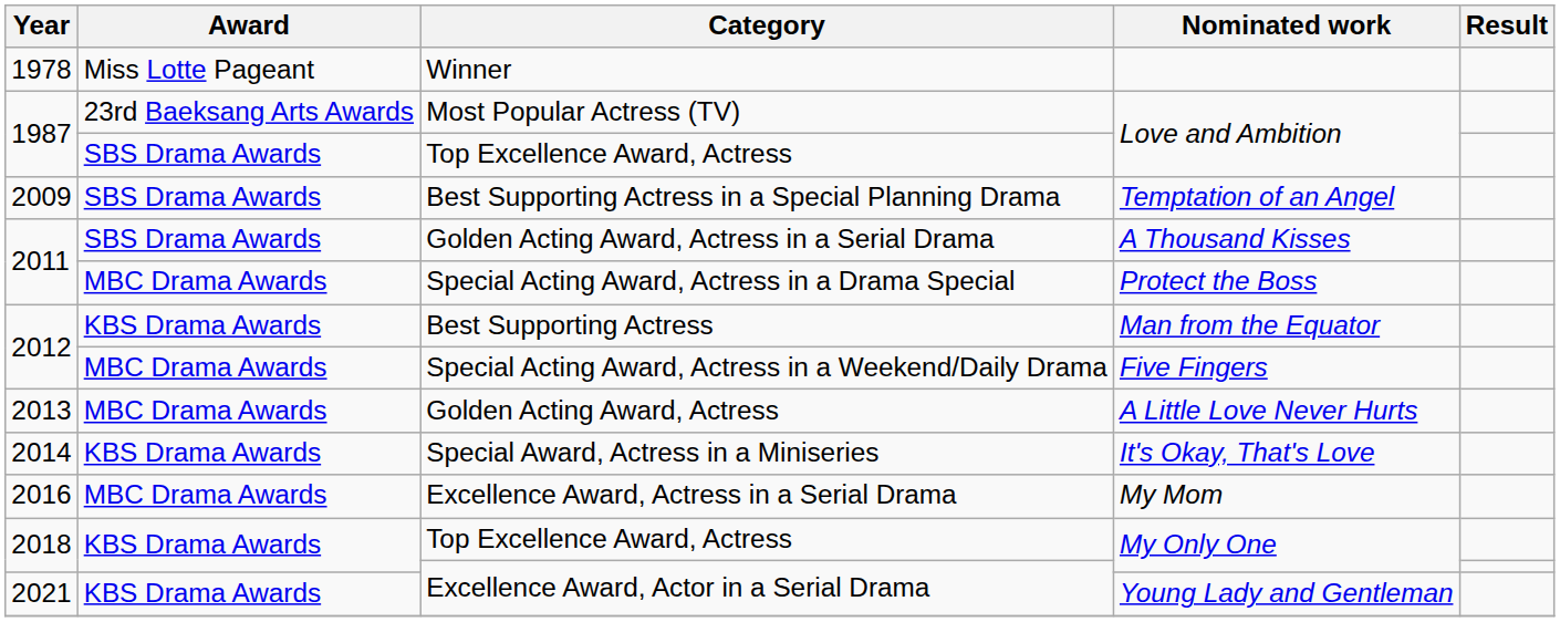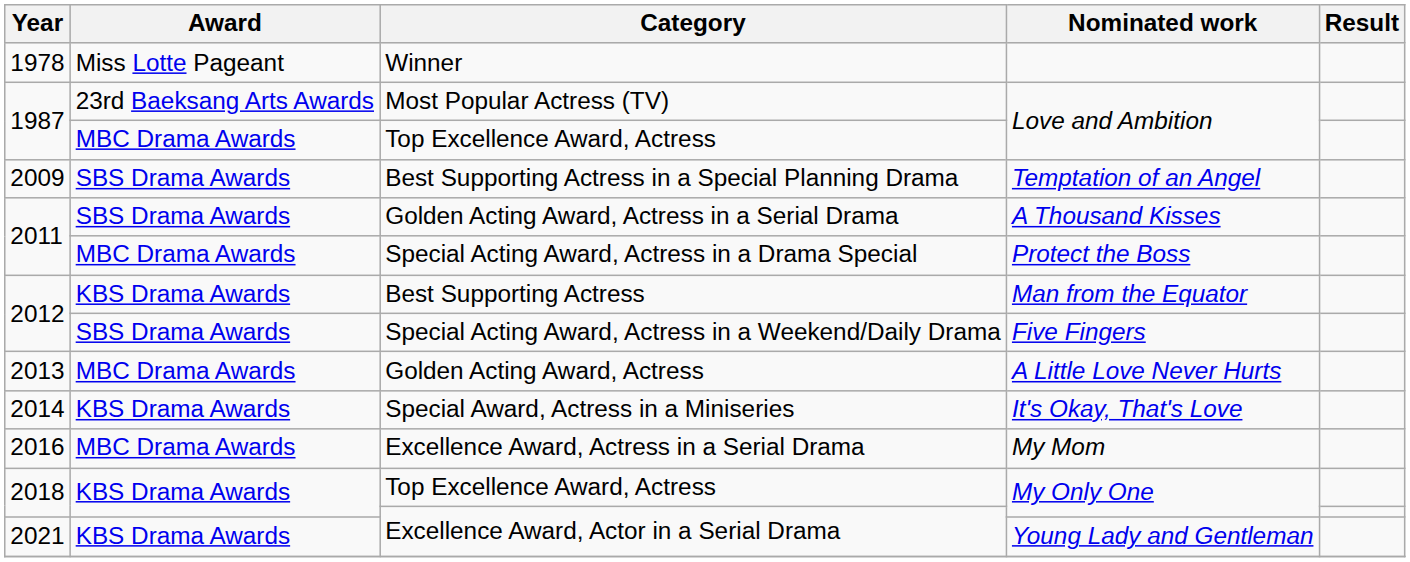Top Excellence Award, Actress / Love and Ambition | Award: SBS Drama Awards -> MBC Drama Awards
Special Acting Award, Actress in a Weekend/Daily Drama | Award: MBC Drama Awards -> SBS Drama Awards
